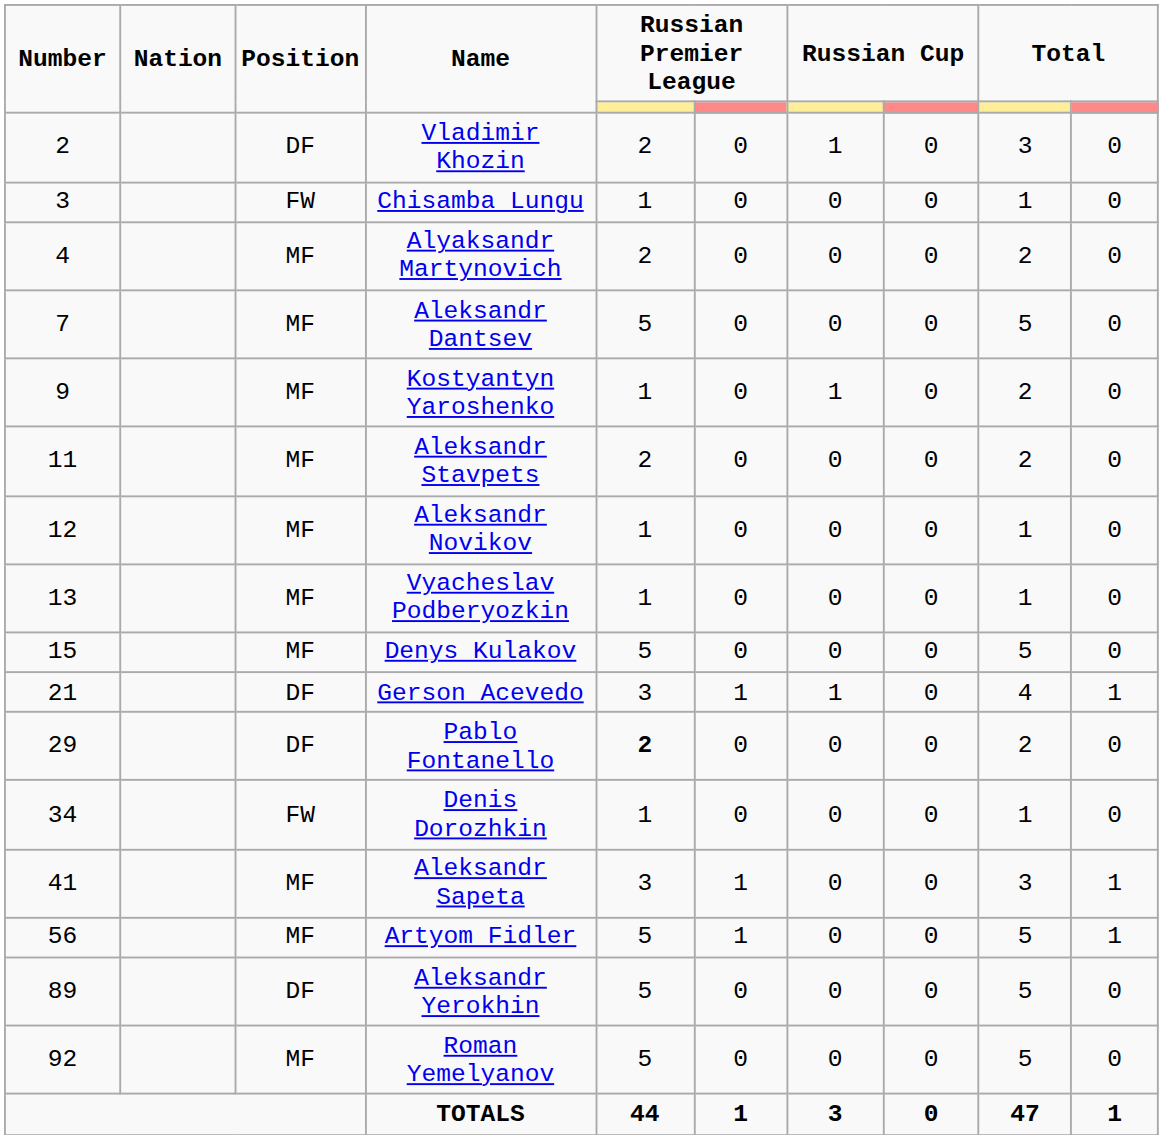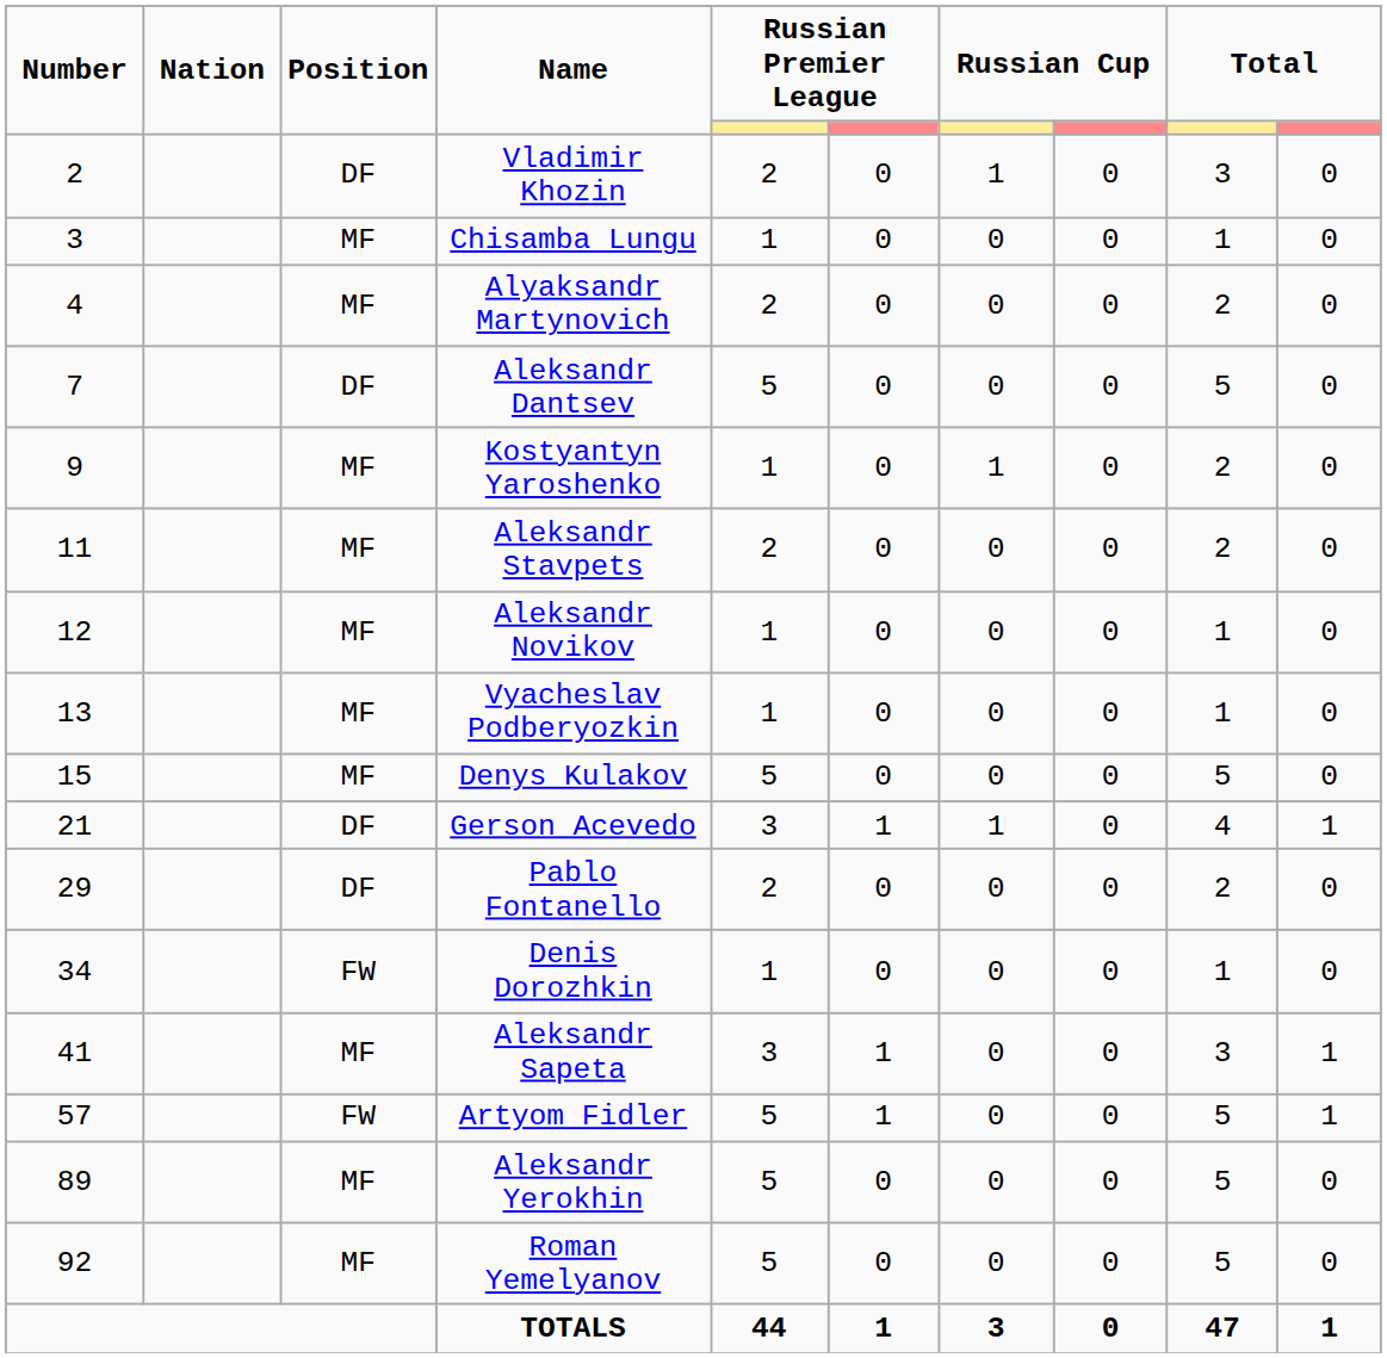Chisamba Lungu | Position: FW -> MF
Aleksandr Dantsev | Position: MF -> DF
Pablo Fontanello | column 5: bold -> normal
Artyom Fidler | Number: 56 -> 57
Artyom Fidler | Position: MF -> FW
Aleksandr Yerokhin | Position: DF -> MF
